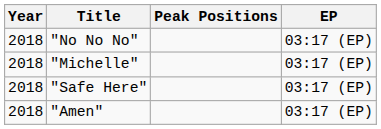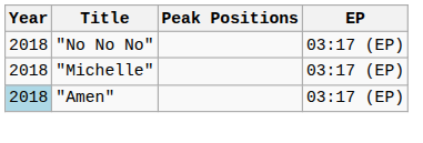- row: 2018 | "Safe Here" | 03:17 (EP)
"Amen" | Year: no background -> lightblue background
